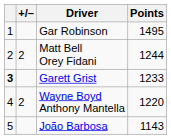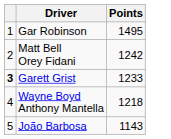- column: +/– | 2 | 2
Matt Bell Orey Fidani | Points: 1244 -> 1242
Wayne Boyd Anthony Mantella | Points: 1220 -> 1218
